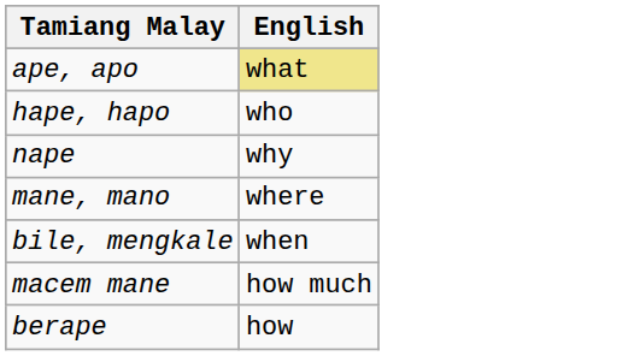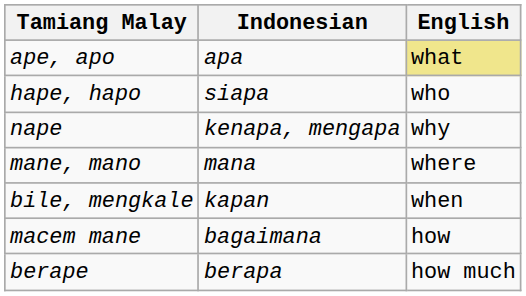+ column: Indonesian | apa | siapa | kenapa, mengapa | mana | kapan | bagaimana | berapa
macem mane | English: how much -> how
berape | English: how -> how much
